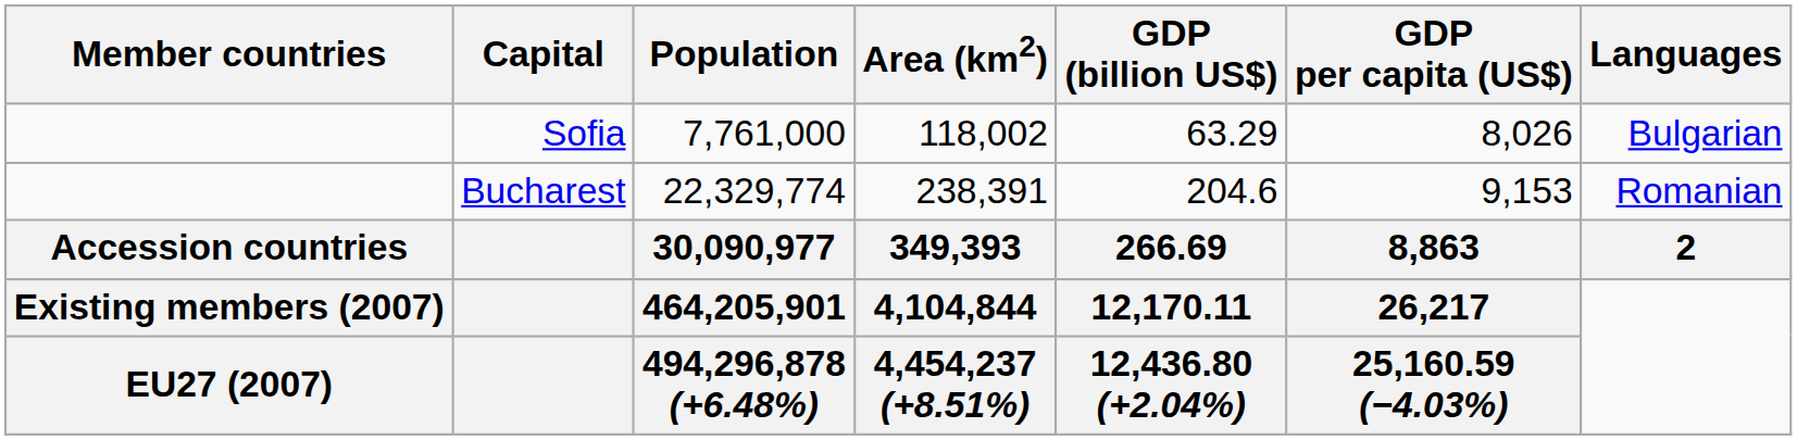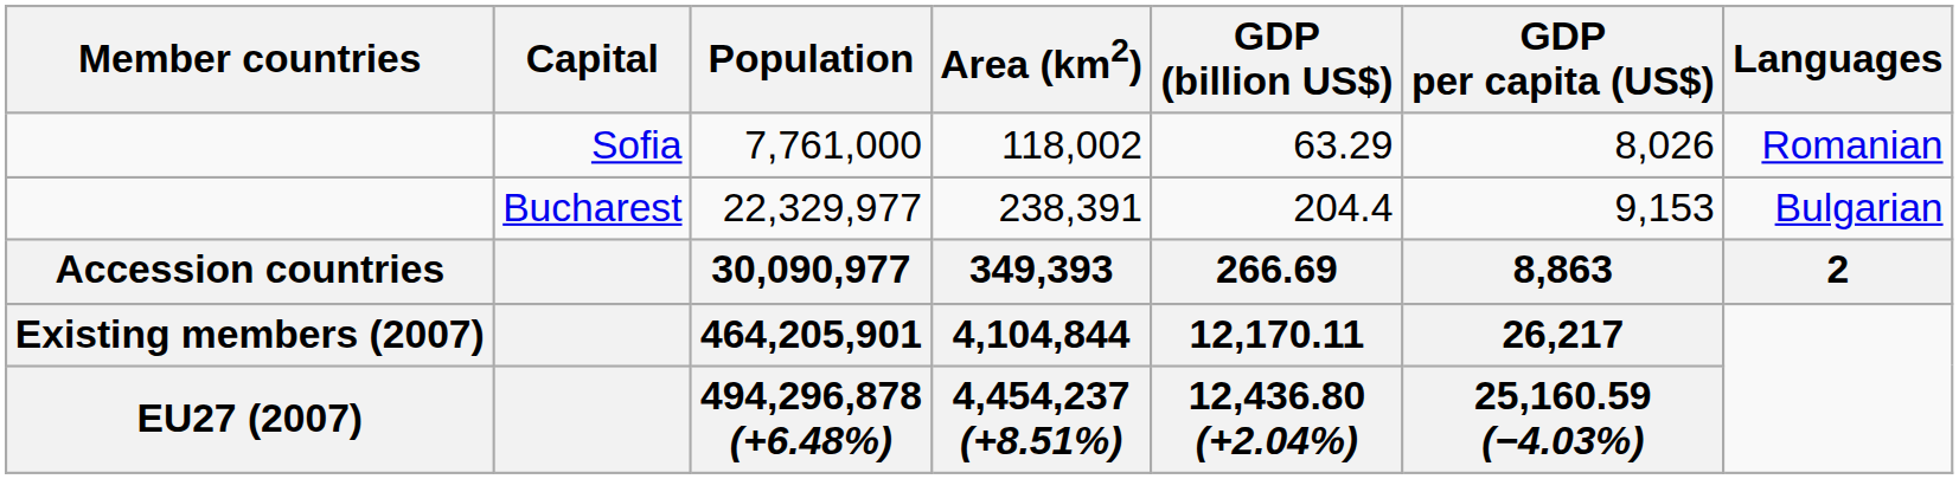Sofia | Languages: Bulgarian -> Romanian
Bucharest | Population: 22,329,774 -> 22,329,977
Bucharest | GDP (billion US$): 204.6 -> 204.4
Bucharest | Languages: Romanian -> Bulgarian
